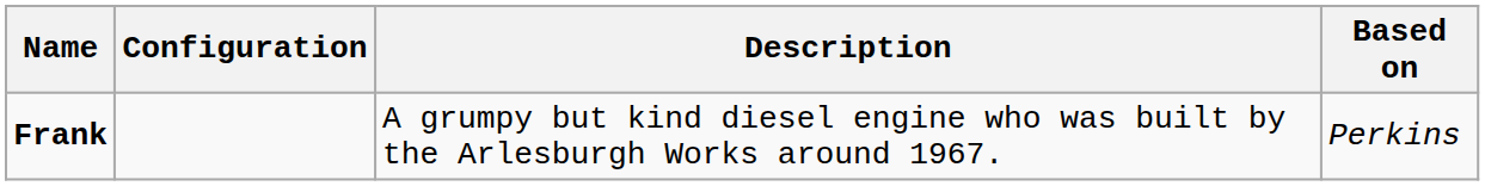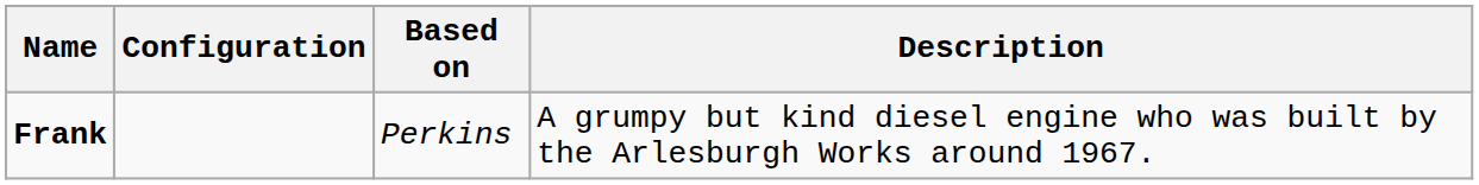columns swapped: Description <-> Based on
